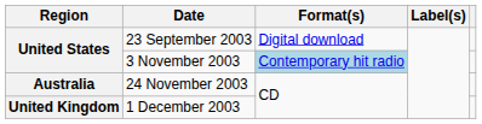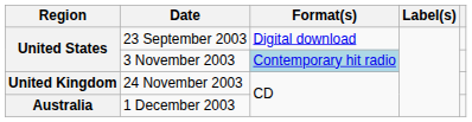24 November 2003 | Region: Australia -> United Kingdom
1 December 2003 | Region: United Kingdom -> Australia
